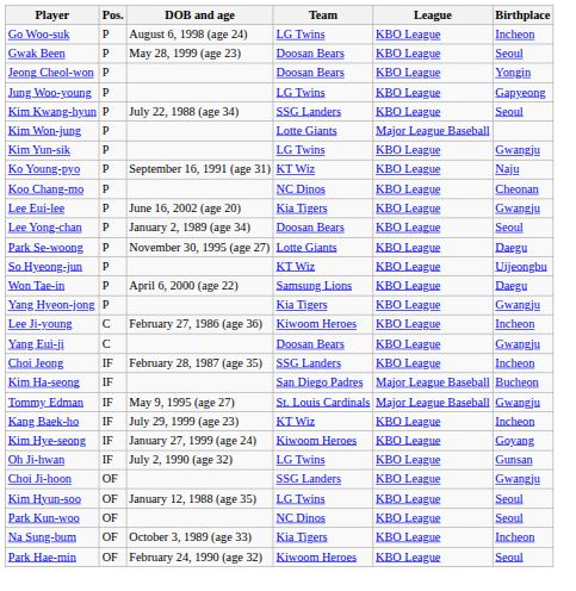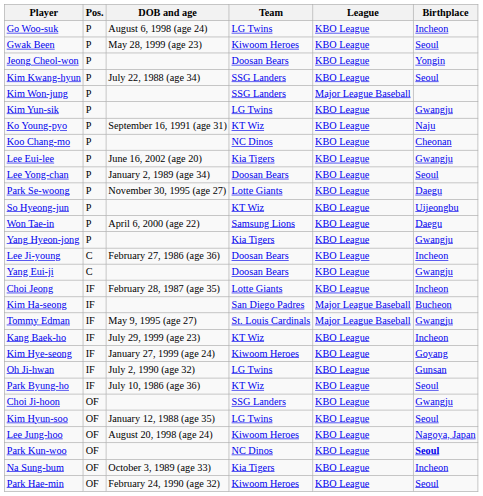Gwak Been | Team: Doosan Bears -> Kiwoom Heroes
- row: Jung Woo-young | P | LG Twins | KBO League | Gapyeong
Kim Won-jung | Team: Lotte Giants -> SSG Landers
Lee Ji-young | Team: Kiwoom Heroes -> Doosan Bears
Choi Jeong | Team: SSG Landers -> Lotte Giants
+ row: Park Byung-ho | IF | July 10, 1986 (age 36) | KT Wiz | KBO League | Seoul
+ row: Lee Jung-hoo | OF | August 20, 1998 (age 24) | Kiwoom Heroes | KBO League | Nagoya, Japan
Park Kun-woo | Birthplace: normal -> bold
